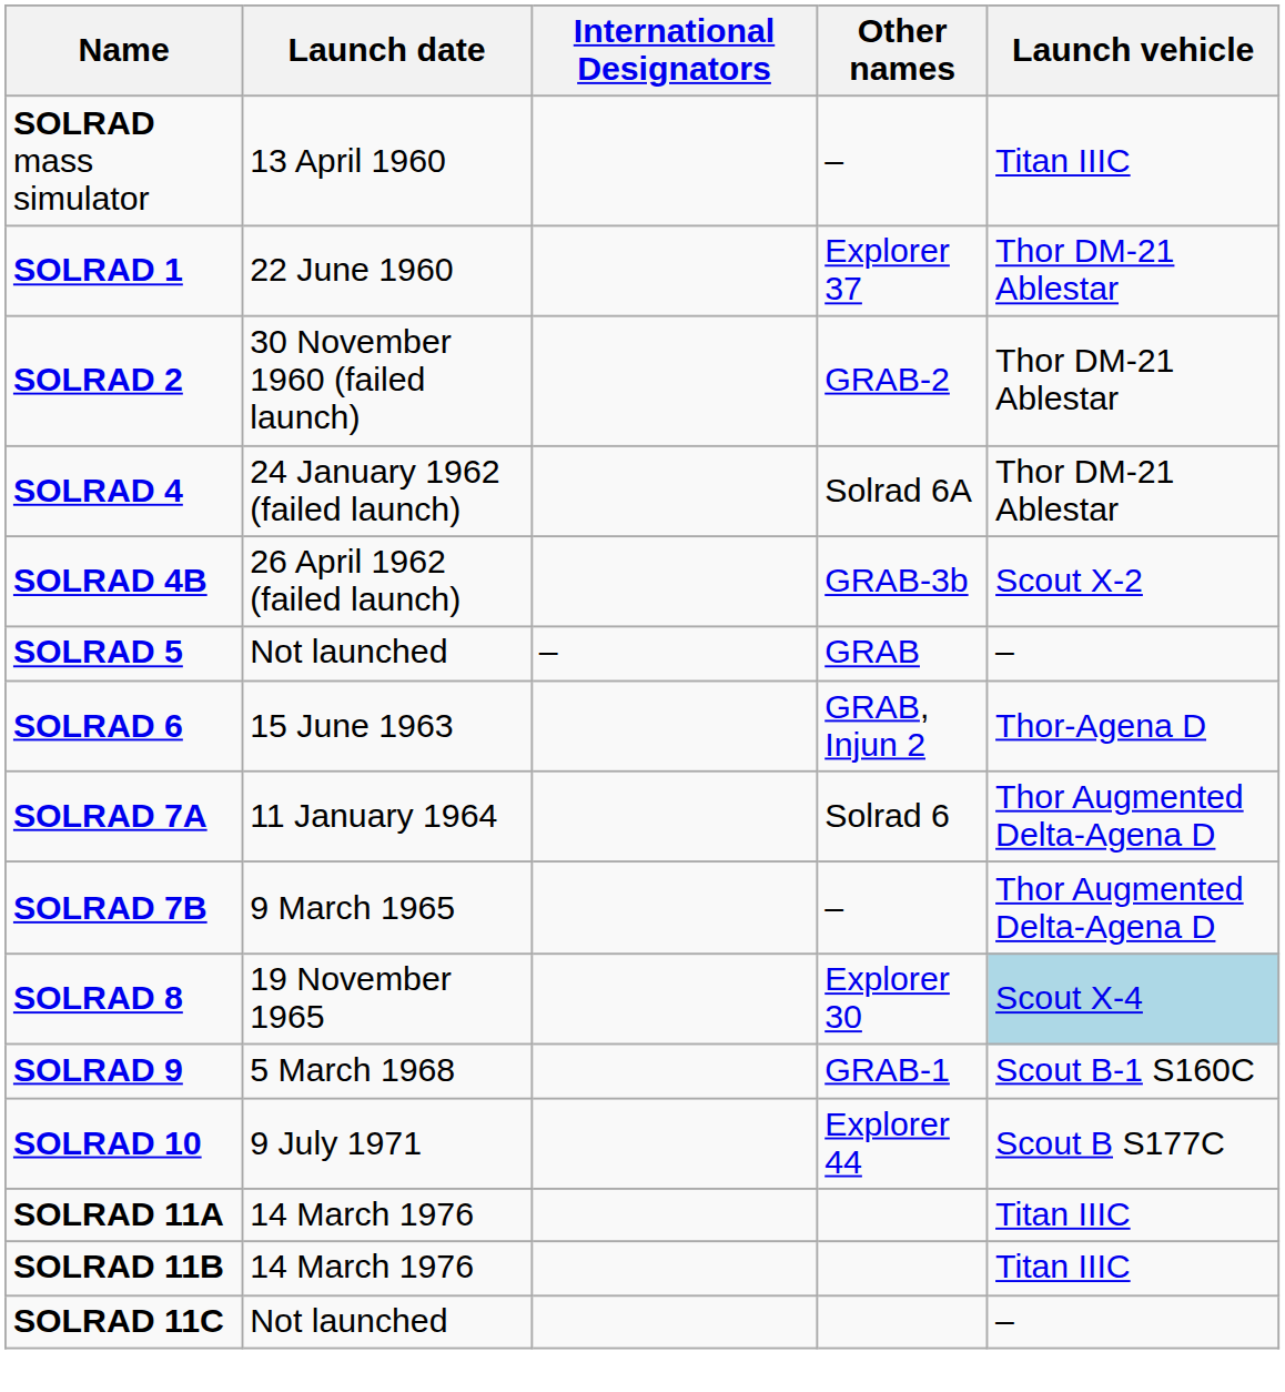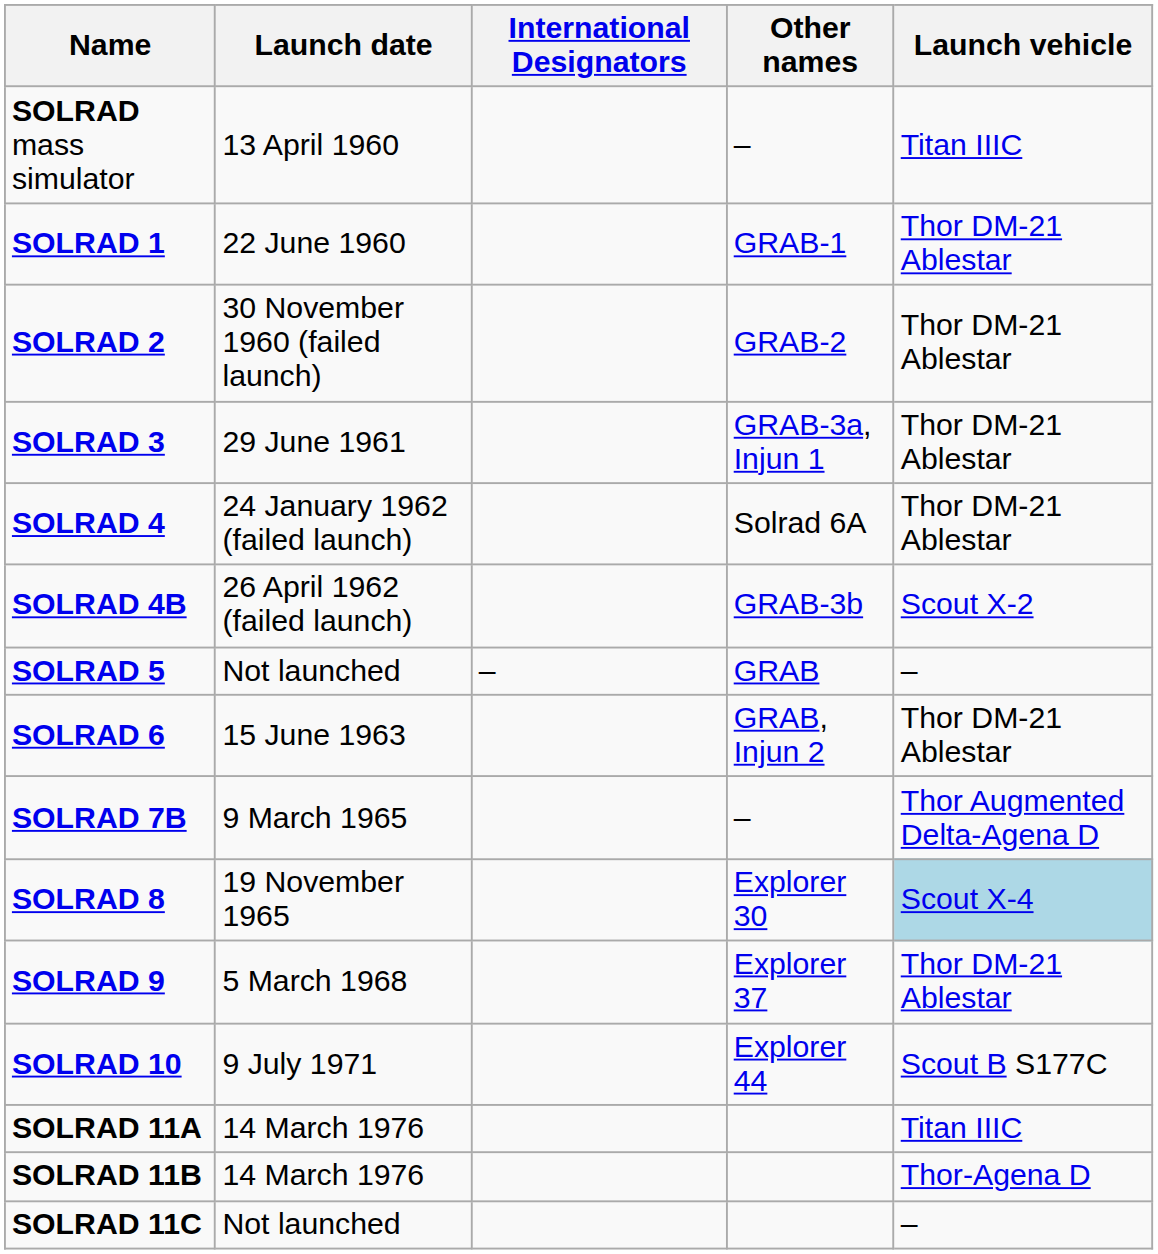SOLRAD 1 | Other names: Explorer 37 -> GRAB-1
+ row: SOLRAD 3 | 29 June 1961 | GRAB-3a, Injun 1 | Thor DM-21 Ablestar
SOLRAD 6 | Launch vehicle: Thor-Agena D -> Thor DM-21 Ablestar
- row: SOLRAD 7A | 11 January 1964 | Solrad 6 | Thor Augmented Delta-Agena D
SOLRAD 9 | Other names: GRAB-1 -> Explorer 37
SOLRAD 9 | Launch vehicle: Scout B-1 S160C -> Thor DM-21 Ablestar
SOLRAD 11B | Launch vehicle: Titan IIIC -> Thor-Agena D
